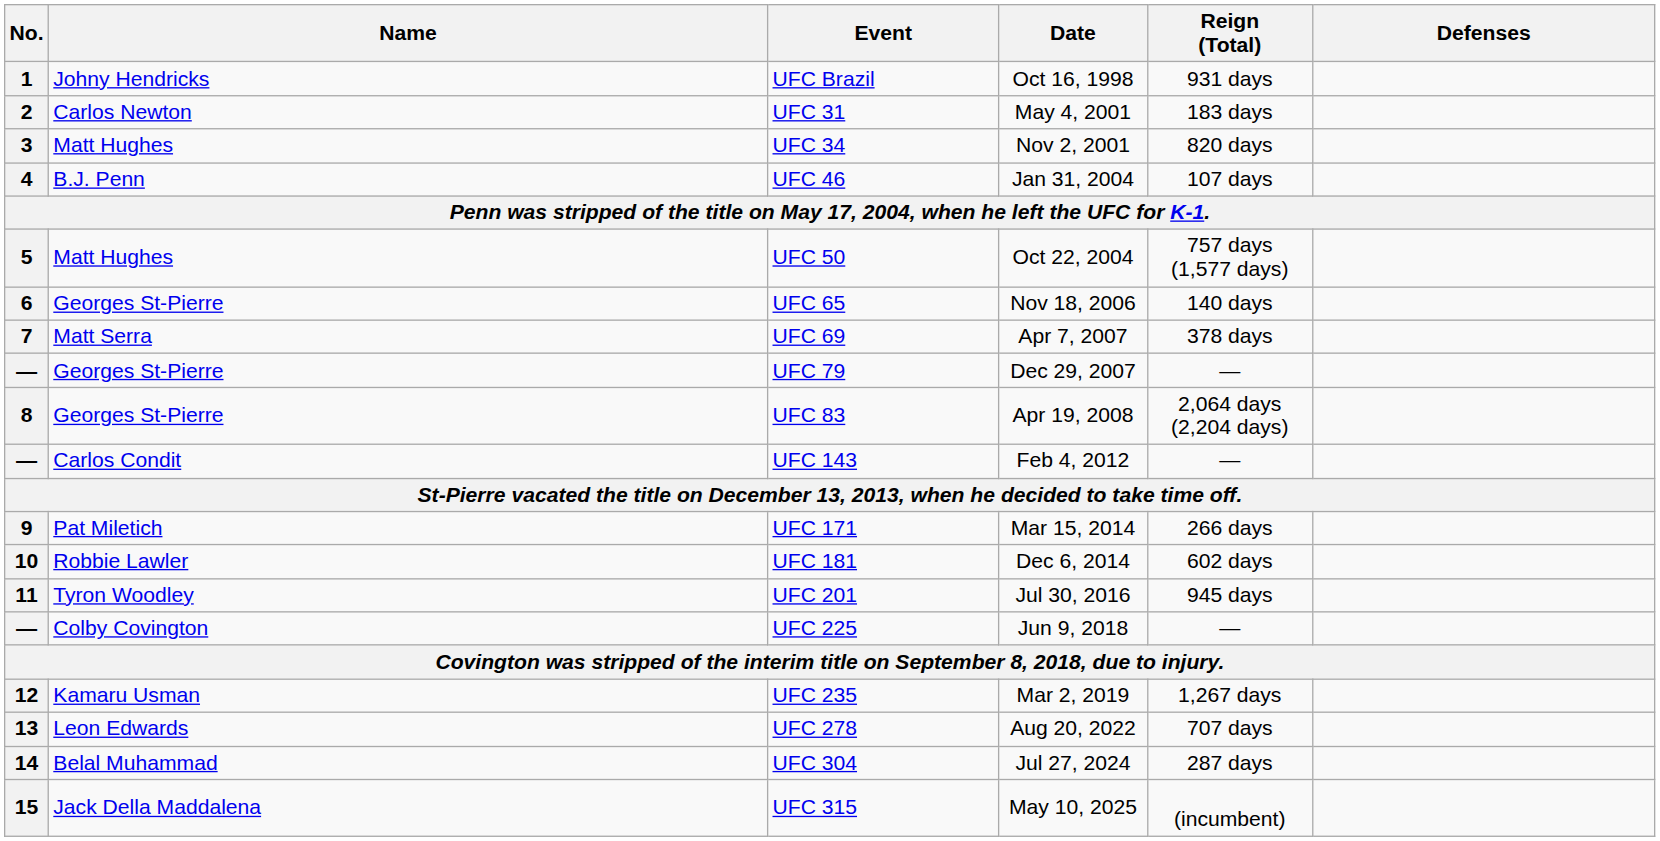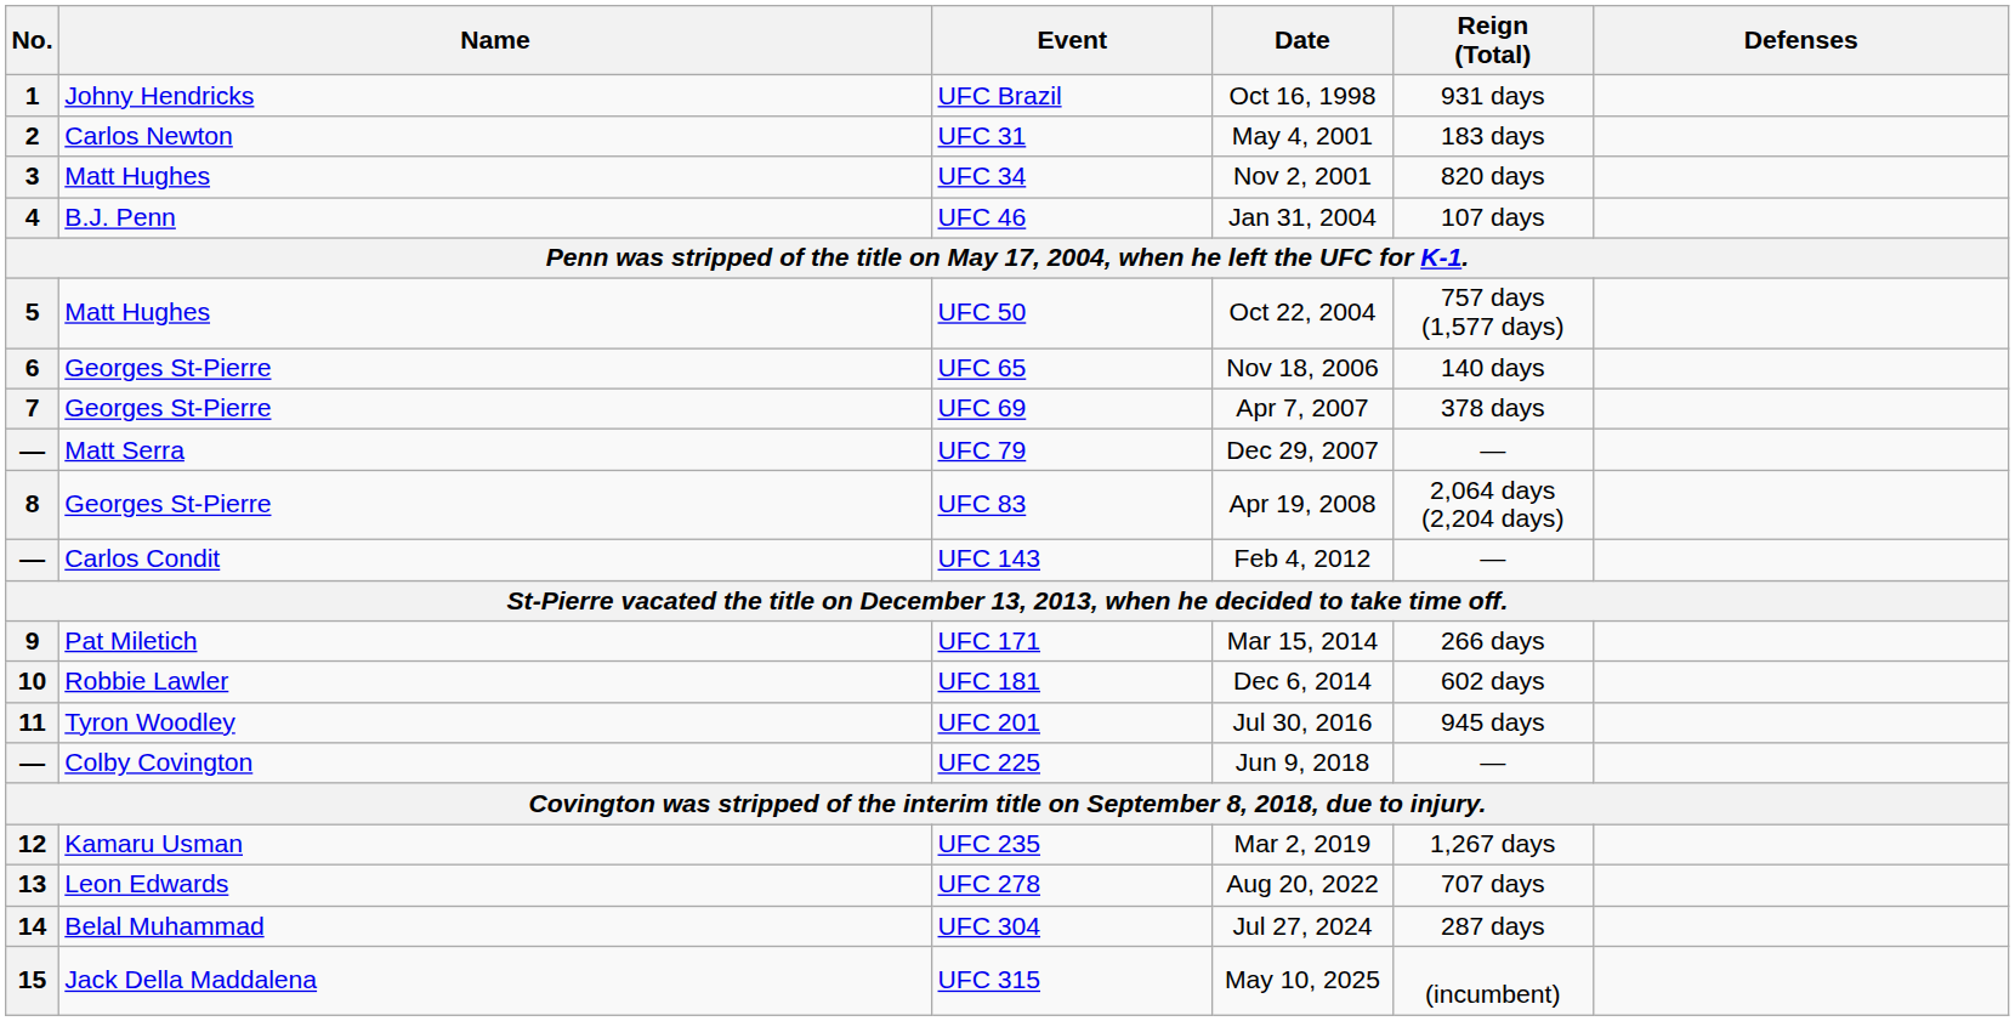UFC 69 | Name: Matt Serra -> Georges St-Pierre
UFC 79 | Name: Georges St-Pierre -> Matt Serra
